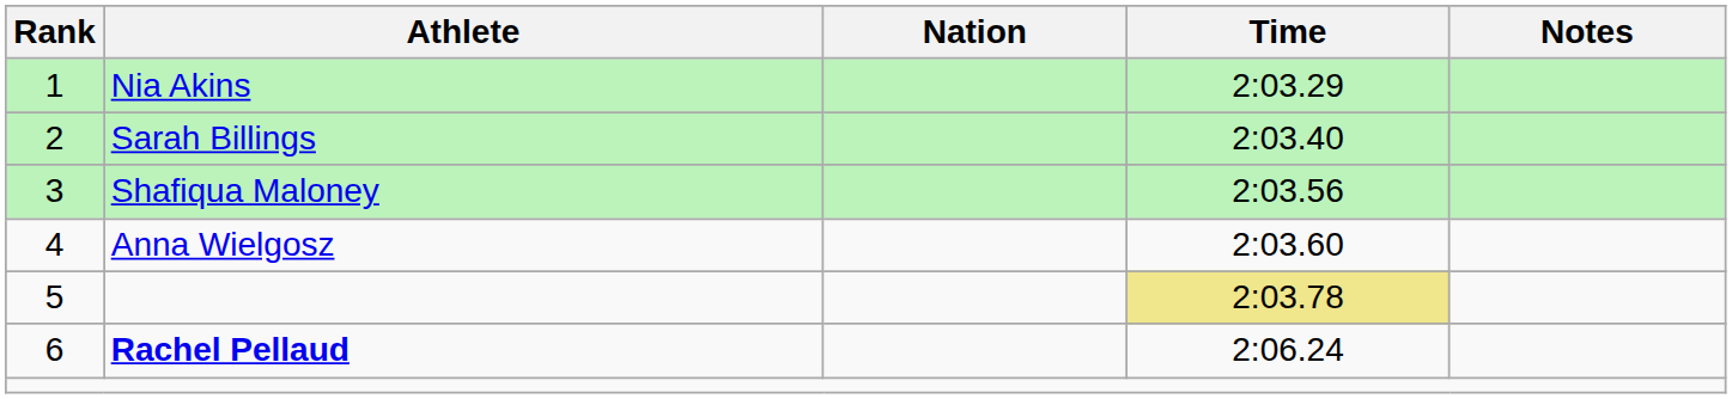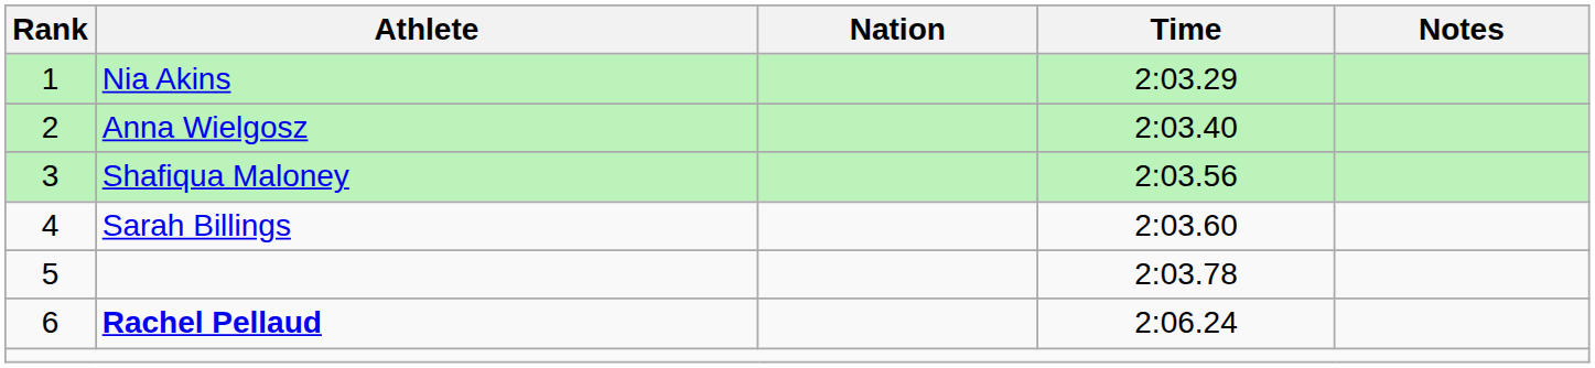2 | Athlete: Sarah Billings -> Anna Wielgosz
4 | Athlete: Anna Wielgosz -> Sarah Billings
5 | Time: khaki background -> no background
